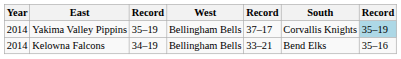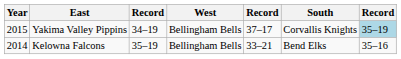Yakima Valley Pippins | Year: 2014 -> 2015
Yakima Valley Pippins | column 3: 35–19 -> 34–19
Kelowna Falcons | column 3: 34–19 -> 35–19
